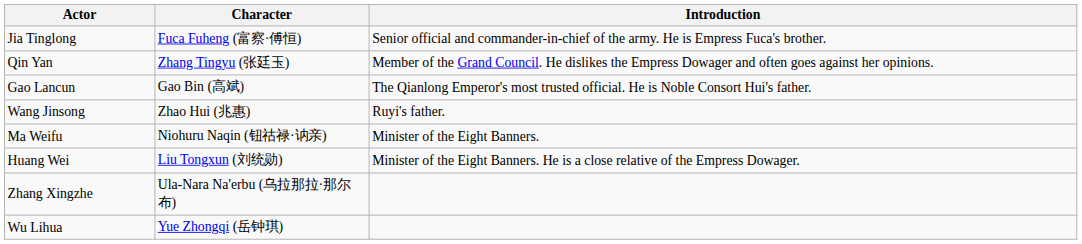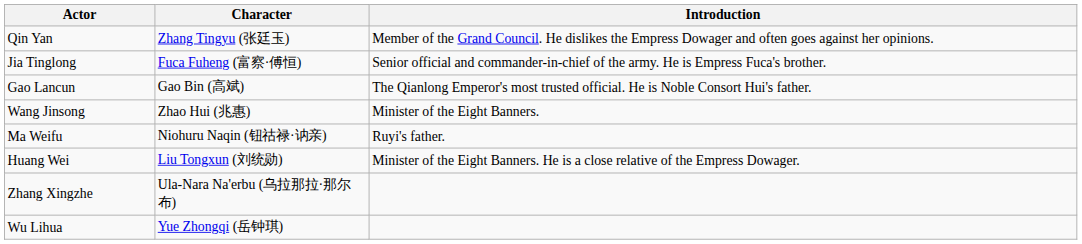rows swapped: Qin Yan <-> Jia Tinglong
Wang Jinsong | Introduction: Ruyi's father. -> Minister of the Eight Banners.
Ma Weifu | Introduction: Minister of the Eight Banners. -> Ruyi's father.
